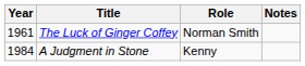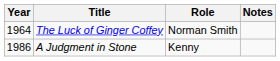The Luck of Ginger Coffey | Year: 1961 -> 1964
A Judgment in Stone | Year: 1984 -> 1986
